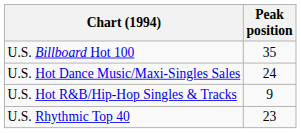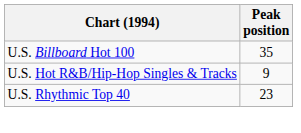- row: U.S. Hot Dance Music/Maxi-Singles Sales | 24
